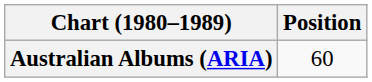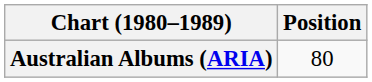Australian Albums (ARIA) | Position: 60 -> 80
